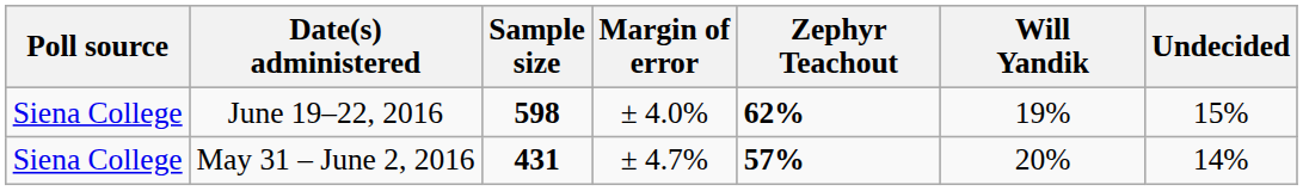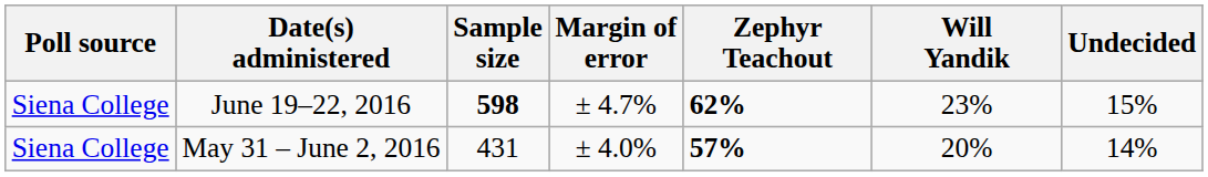June 19–22, 2016 | Margin of error: ± 4.0% -> ± 4.7%
June 19–22, 2016 | Will Yandik: 19% -> 23%
May 31 – June 2, 2016 | Sample size: bold -> normal
May 31 – June 2, 2016 | Margin of error: ± 4.7% -> ± 4.0%
